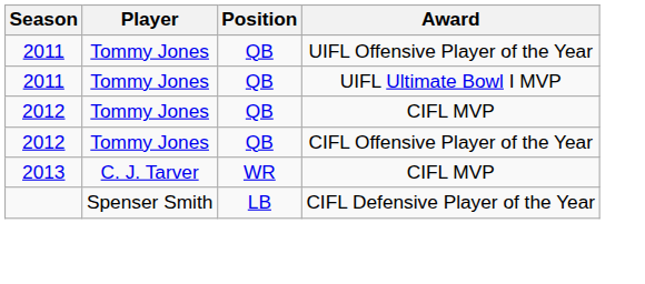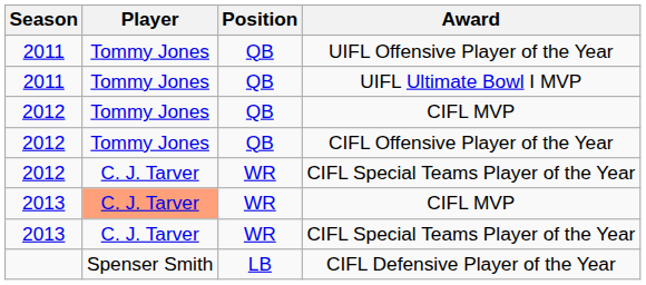+ row: 2012 | C. J. Tarver | WR | CIFL Special Teams Player of the Year
2013 / CIFL MVP | Player: no background -> lightsalmon background
+ row: 2013 | C. J. Tarver | WR | CIFL Special Teams Player of the Year
